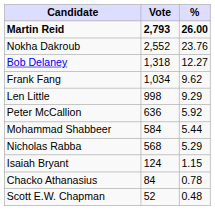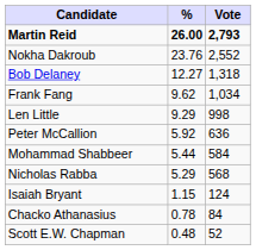columns swapped: Vote <-> %
